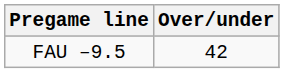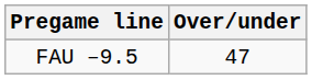FAU –9.5 | Over/under: 42 -> 47
